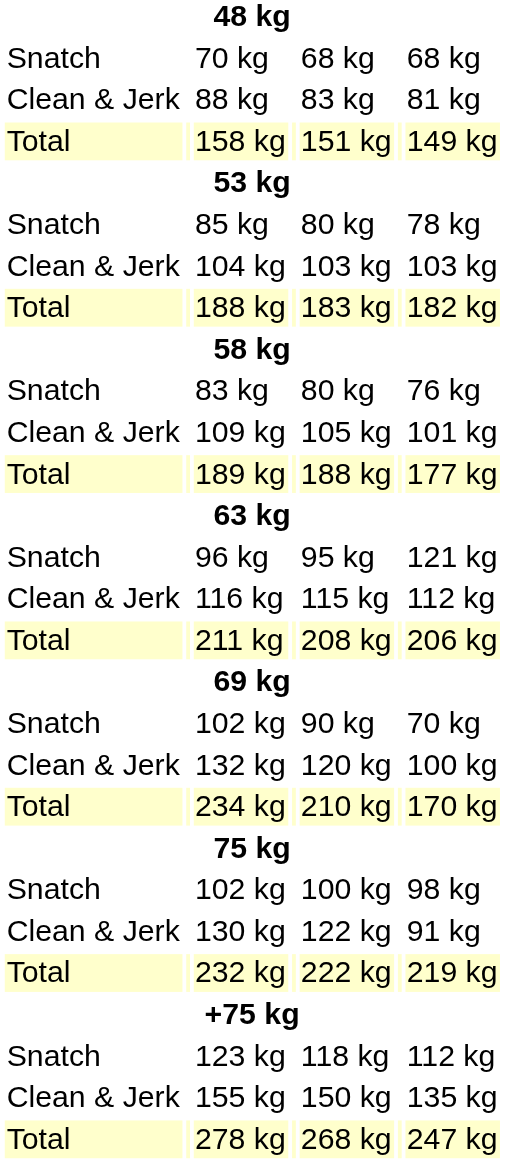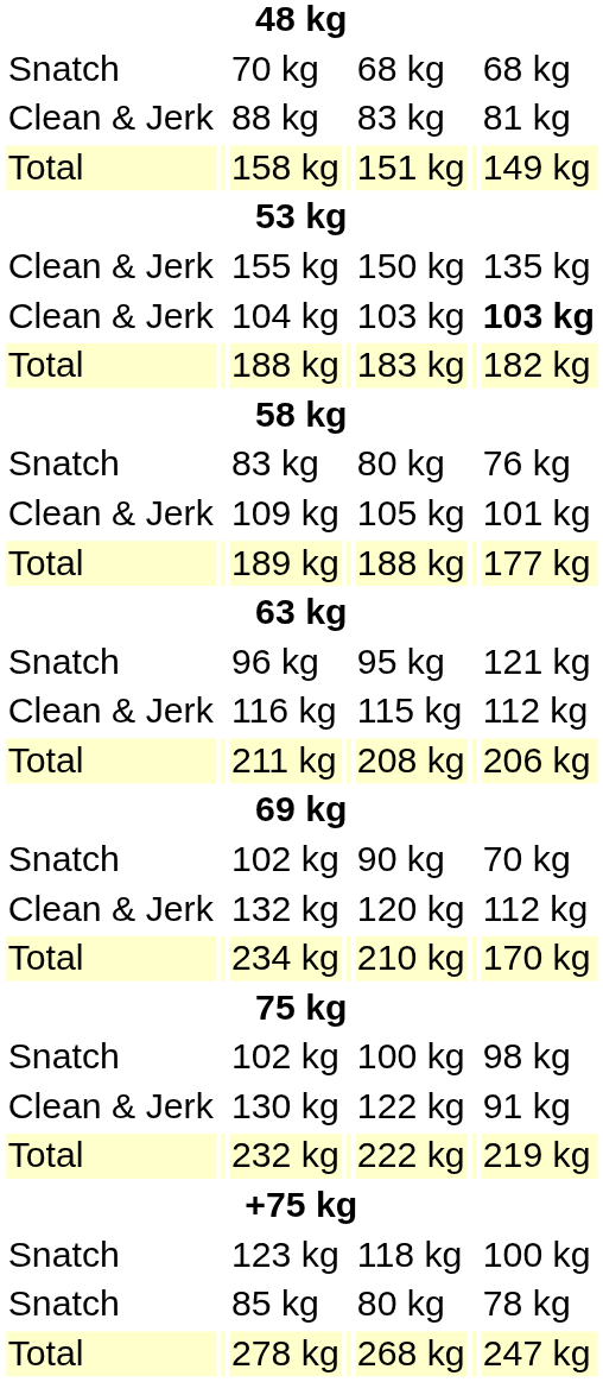rows swapped: 85 kg <-> 155 kg
104 kg | column 7: normal -> bold
132 kg | column 7: 100 kg -> 112 kg
123 kg | column 7: 112 kg -> 100 kg
